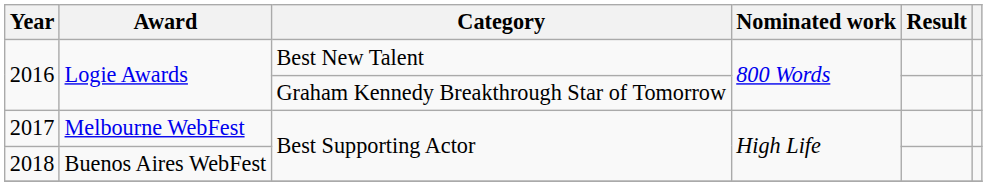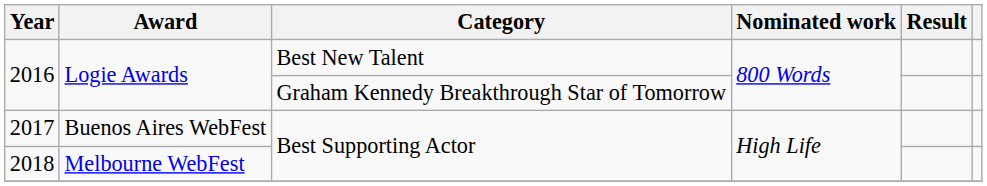2017 | Award: Melbourne WebFest -> Buenos Aires WebFest
2018 | Award: Buenos Aires WebFest -> Melbourne WebFest
